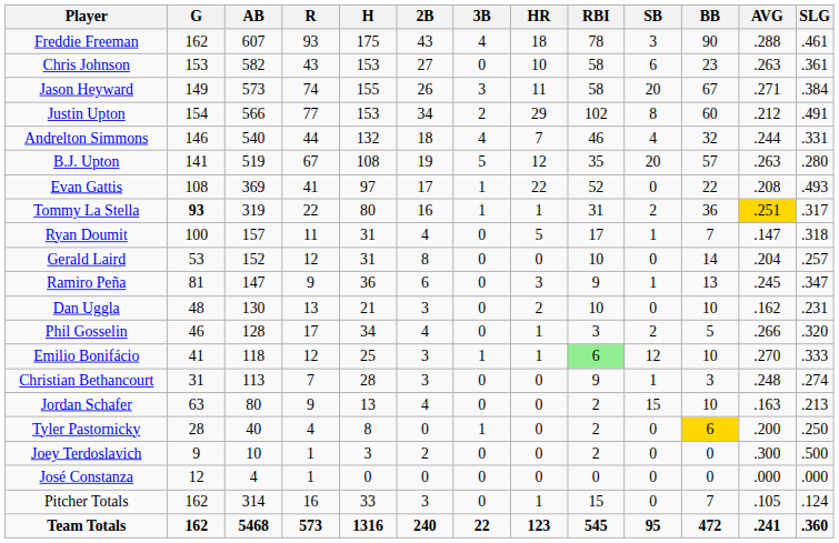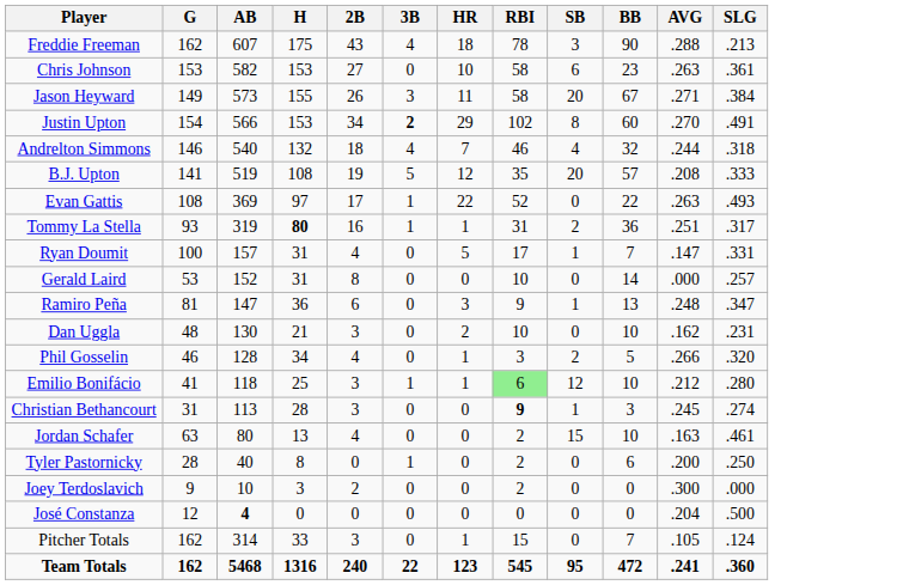- column: R | 93 | 43 | 74 | 77 | 44 | 67 | 41 | 22 | 11 | 12 | 9 | 13 | 17 | 12 | 7 | 9 | 4 | 1 | 1 | 16 | 573
Freddie Freeman | SLG: .461 -> .213
Justin Upton | 3B: normal -> bold
Justin Upton | AVG: .212 -> .270
Andrelton Simmons | SLG: .331 -> .318
B.J. Upton | AVG: .263 -> .208
B.J. Upton | SLG: .280 -> .333
Evan Gattis | AVG: .208 -> .263
Tommy La Stella | G: bold -> normal
Tommy La Stella | H: normal -> bold
Tommy La Stella | AVG: gold background -> no background
Ryan Doumit | SLG: .318 -> .331
Gerald Laird | AVG: .204 -> .000
Ramiro Peña | AVG: .245 -> .248
Emilio Bonifácio | AVG: .270 -> .212
Emilio Bonifácio | SLG: .333 -> .280
Christian Bethancourt | RBI: normal -> bold
Christian Bethancourt | AVG: .248 -> .245
Jordan Schafer | SLG: .213 -> .461
Tyler Pastornicky | BB: gold background -> no background
Joey Terdoslavich | SLG: .500 -> .000
José Constanza | AB: normal -> bold
José Constanza | AVG: .000 -> .204
José Constanza | SLG: .000 -> .500
